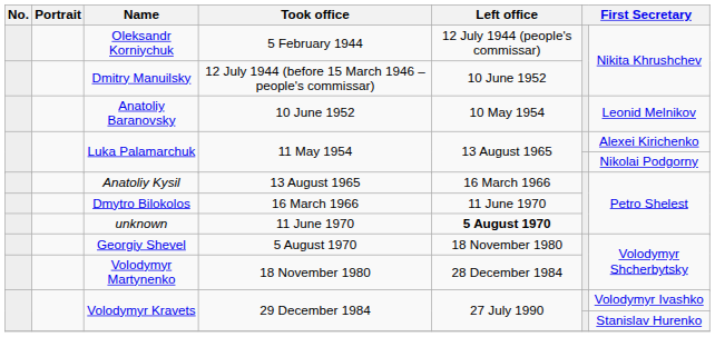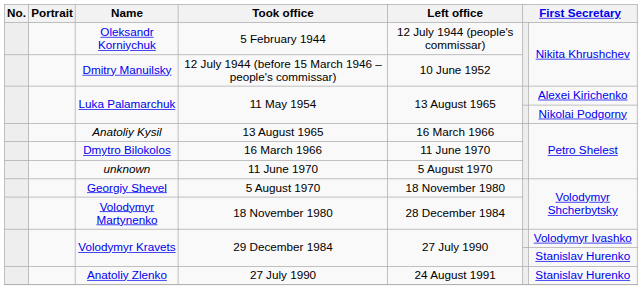- row: Anatoliy Baranovsky | 10 June 1952 | 10 May 1954 | Leonid Melnikov
unknown | Left office: bold -> normal
+ row: Anatoliy Zlenko | 27 July 1990 | 24 August 1991 | Stanislav Hurenko
